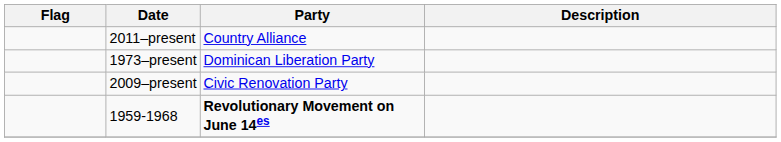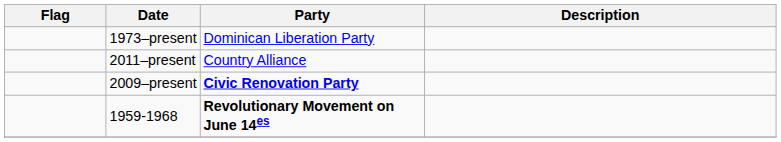rows swapped: 1973–present <-> 2011–present
2009–present | Party: normal -> bold
